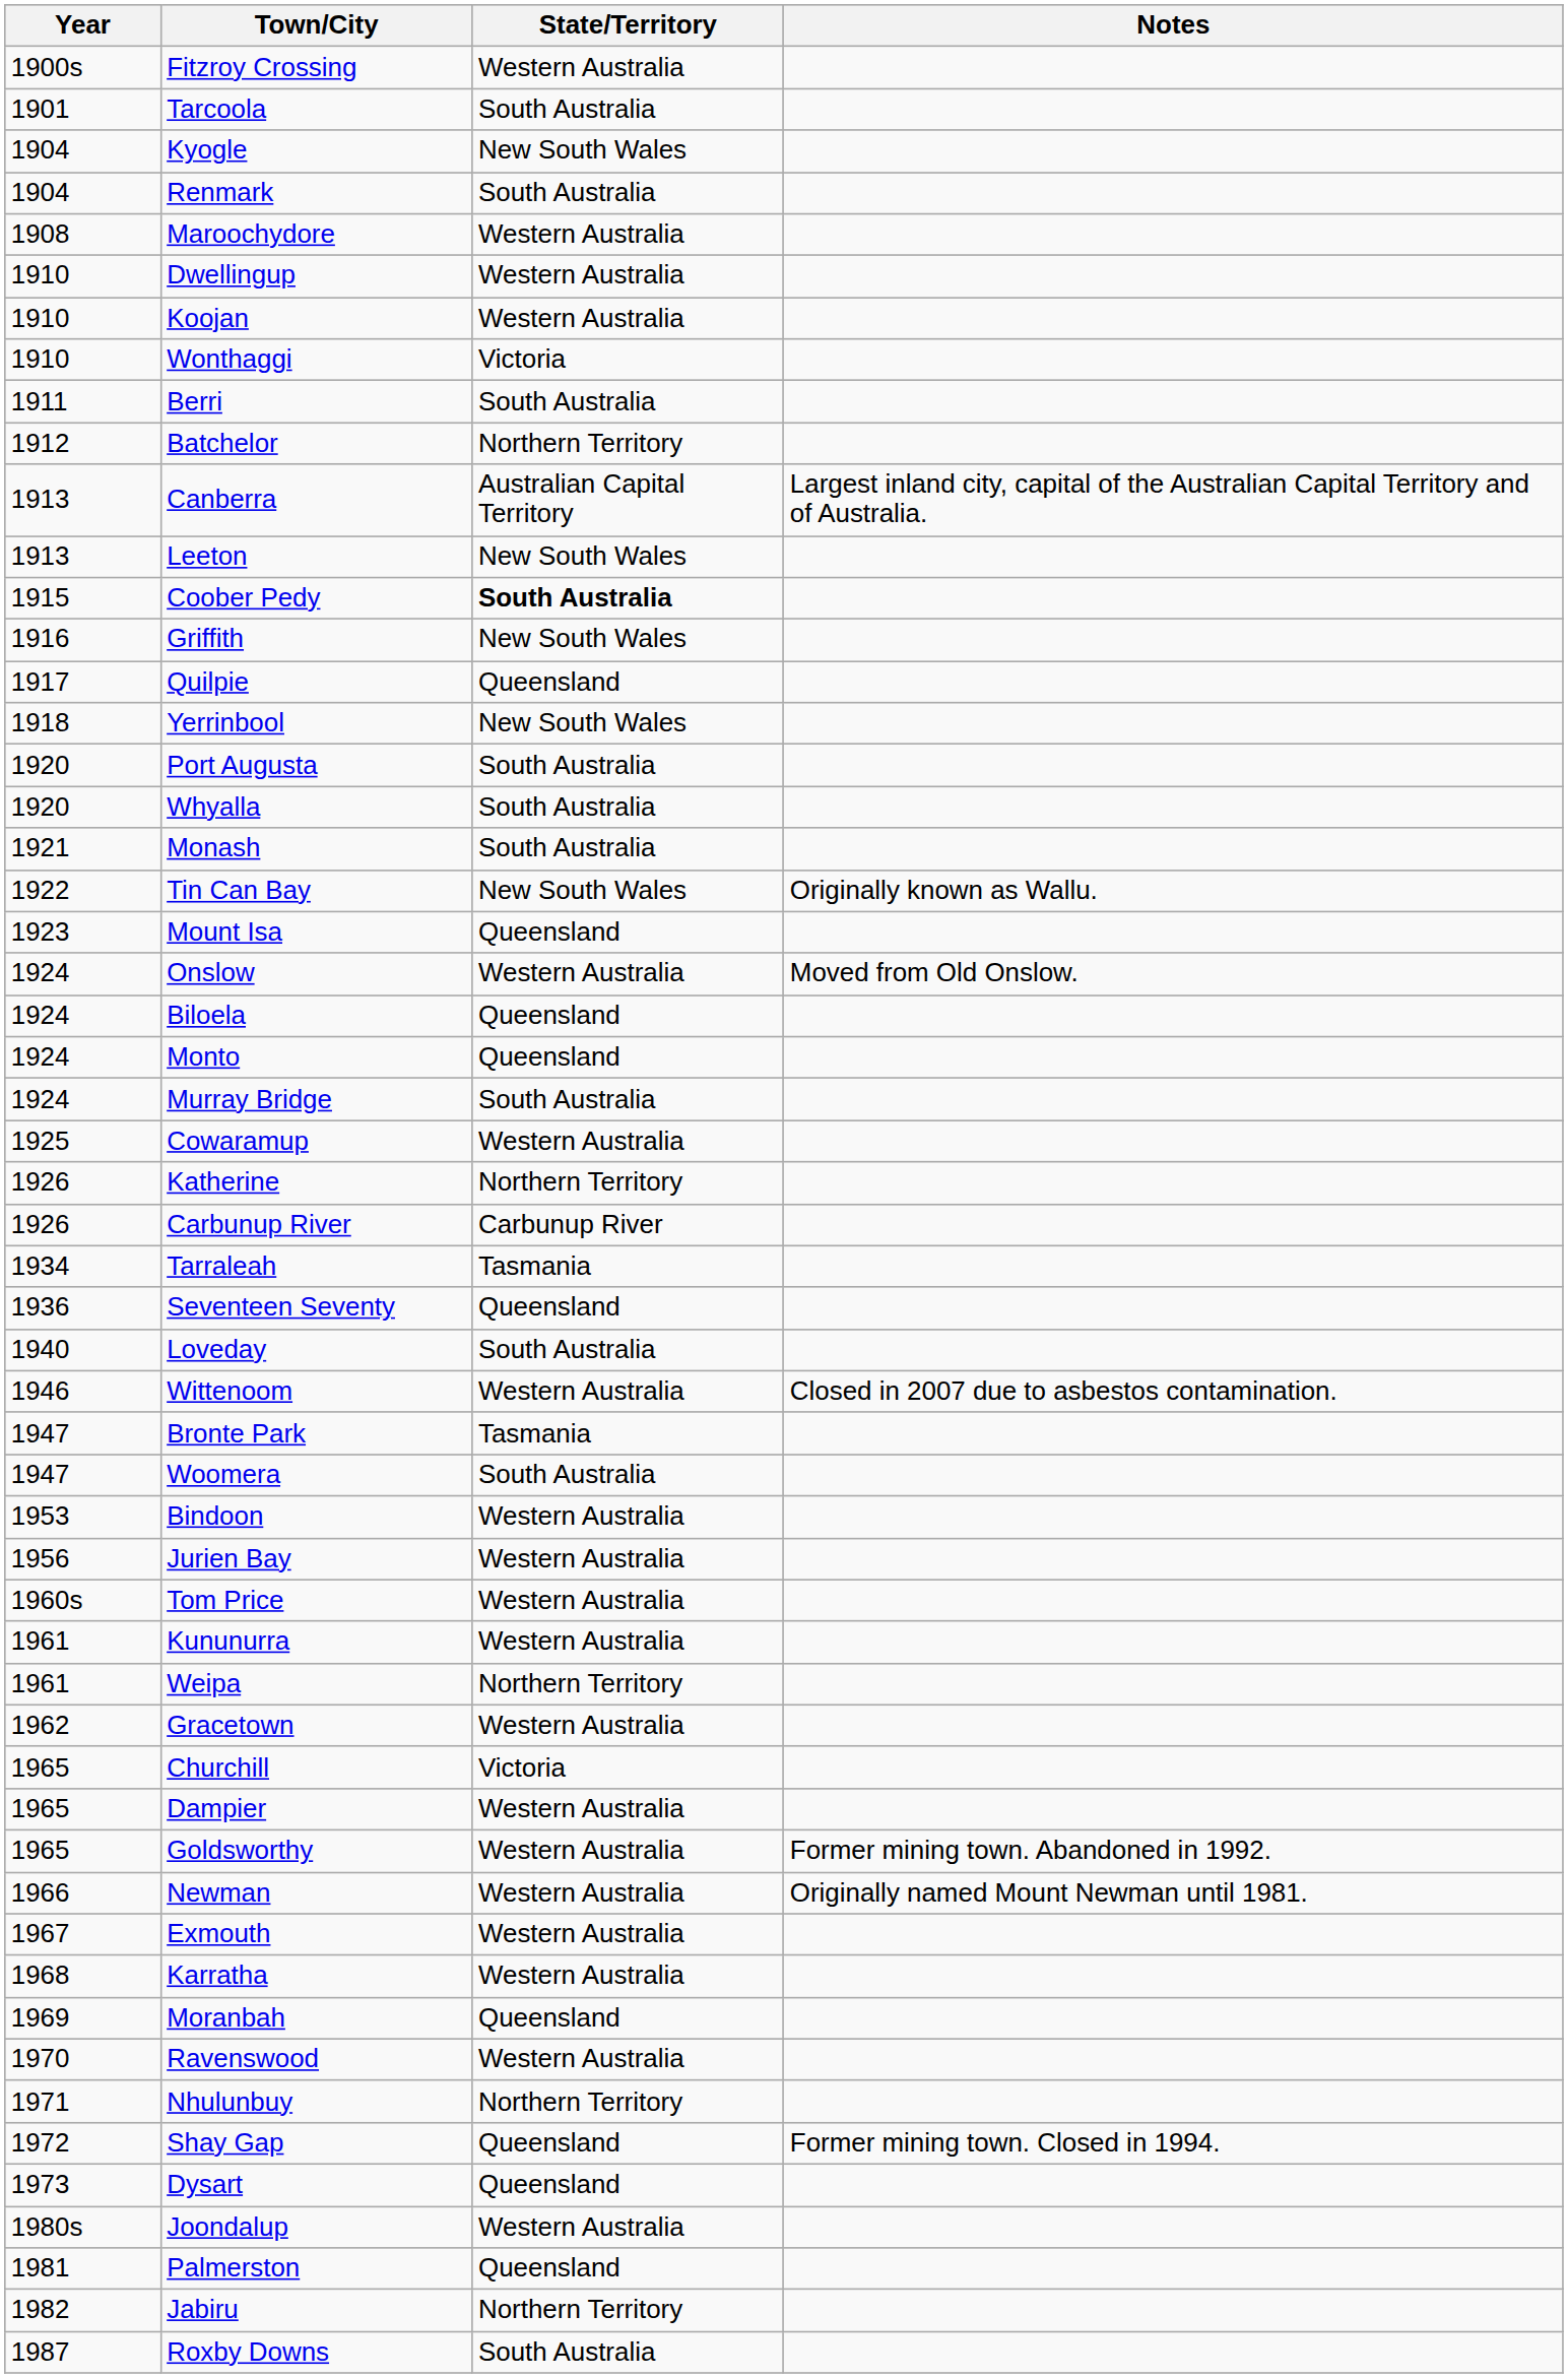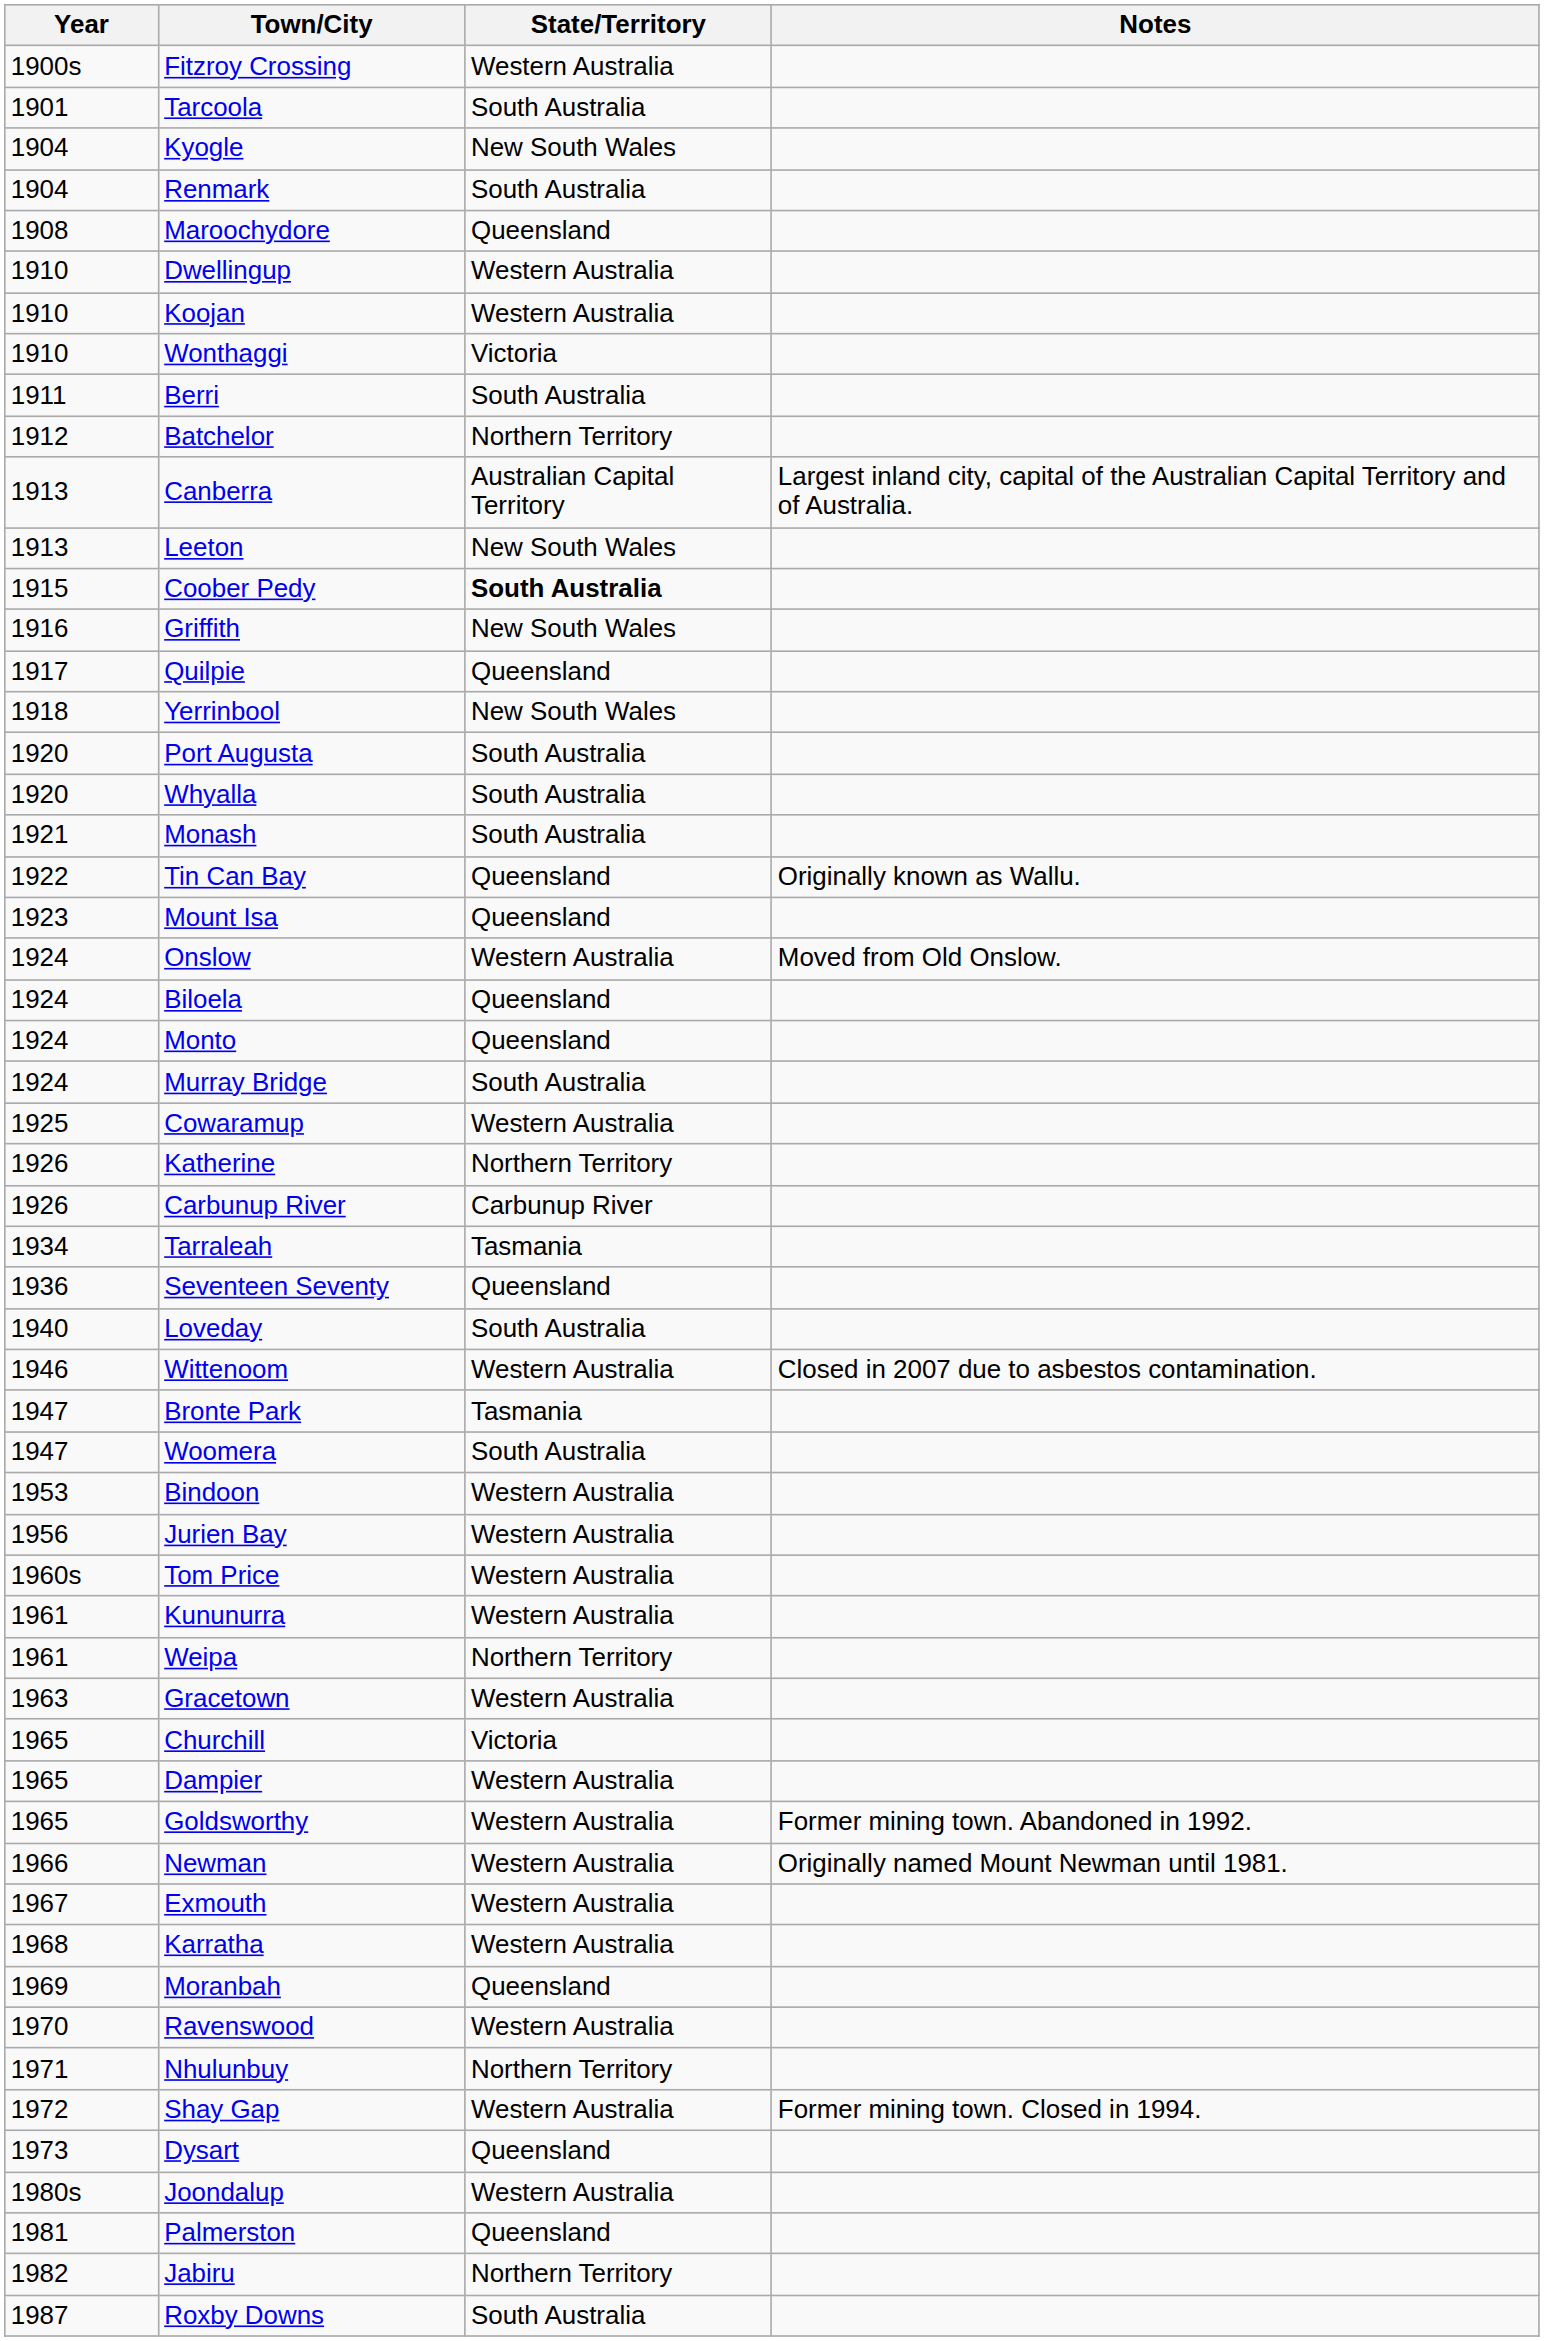Maroochydore | State/Territory: Western Australia -> Queensland
Tin Can Bay | State/Territory: New South Wales -> Queensland
Gracetown | Year: 1962 -> 1963
Shay Gap | State/Territory: Queensland -> Western Australia
